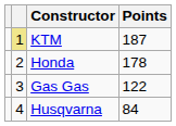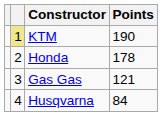KTM | Points: 187 -> 190
Gas Gas | Points: 122 -> 121
